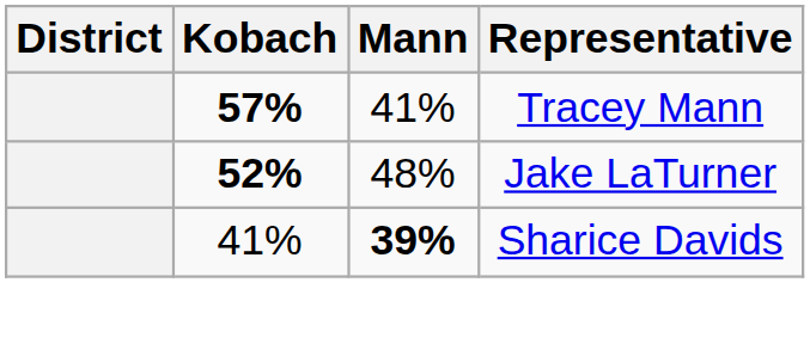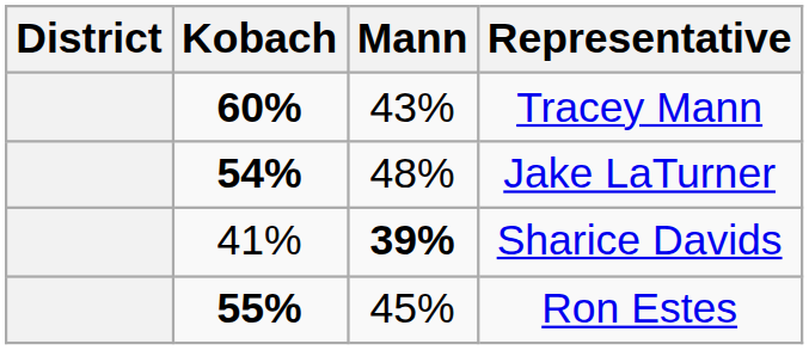Tracey Mann | Kobach: 57% -> 60%
Tracey Mann | Mann: 41% -> 43%
Jake LaTurner | Kobach: 52% -> 54%
+ row: 55% | 45% | Ron Estes
